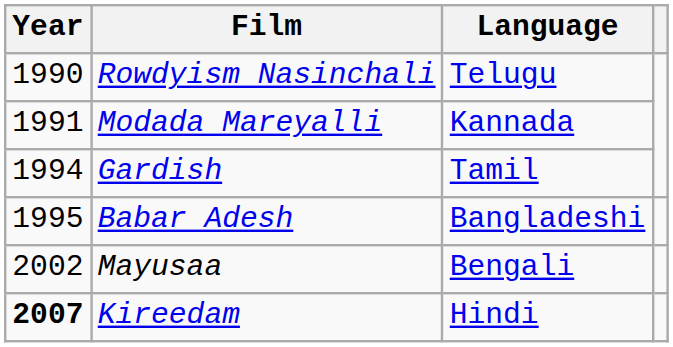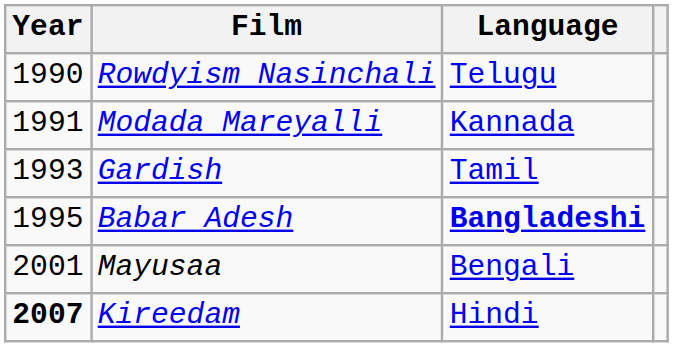Gardish | Year: 1994 -> 1993
Babar Adesh | Language: normal -> bold
Mayusaa | Year: 2002 -> 2001
